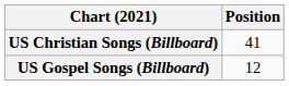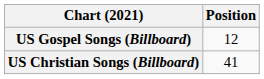rows swapped: US Christian Songs (Billboard) <-> US Gospel Songs (Billboard)
